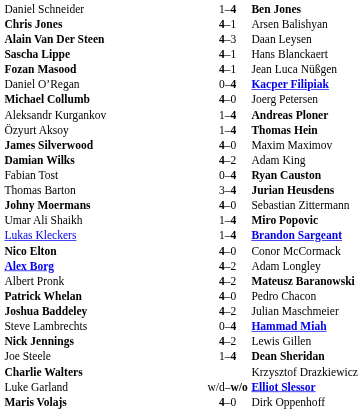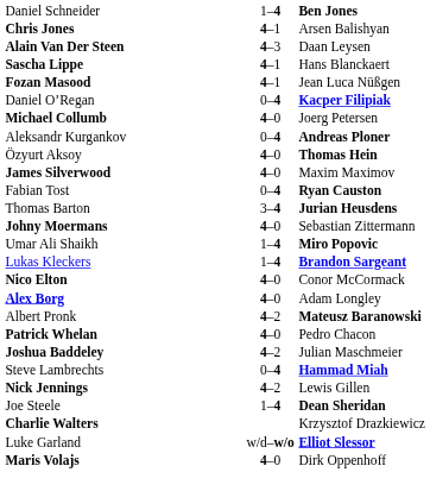Aleksandr Kurgankov | column 2: 1–4 -> 0–4
Özyurt Aksoy | column 2: 1–4 -> 4–0
- row: Damian Wilks | 4–2 | Adam King
Alex Borg | column 2: 4–2 -> 4–0
